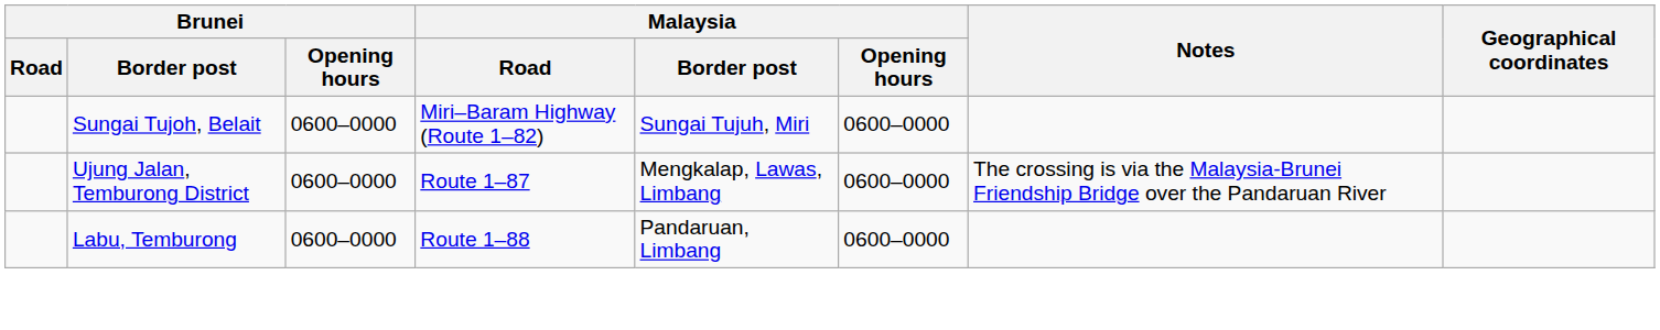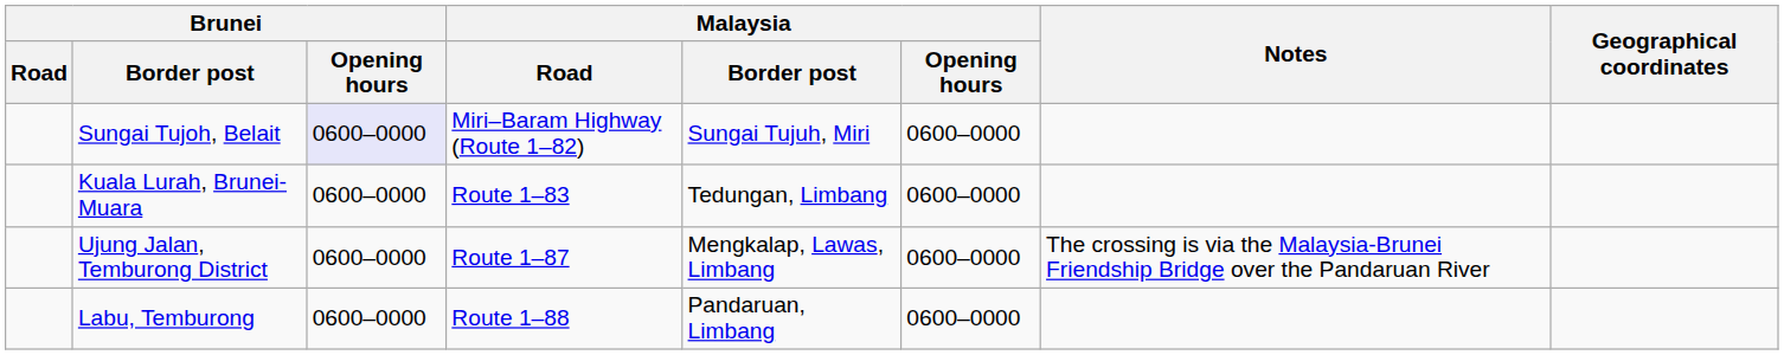Sungai Tujoh, Belait | Brunei / Opening hours: no background -> lavender background
+ row: Kuala Lurah, Brunei-Muara | 0600–0000 | Route 1–83 | Tedungan, Limbang | 0600–0000
